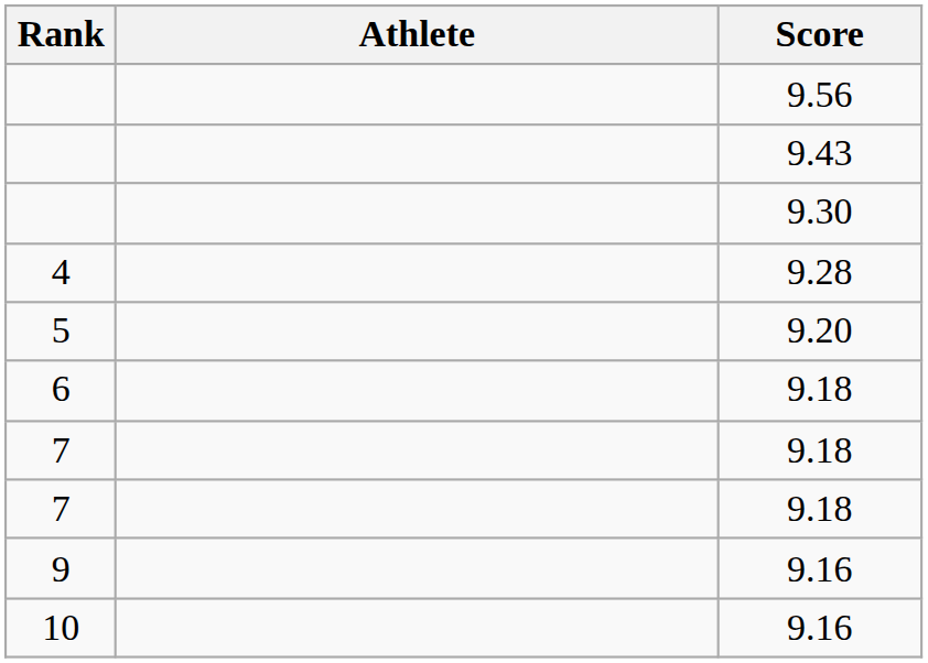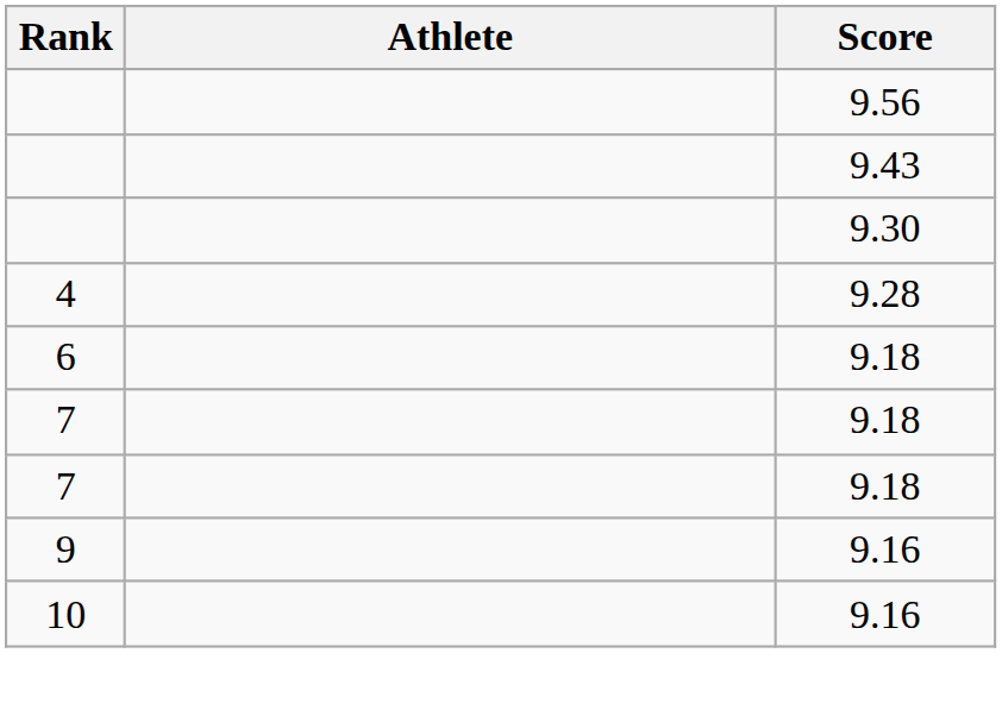- row: 5 | 9.20
